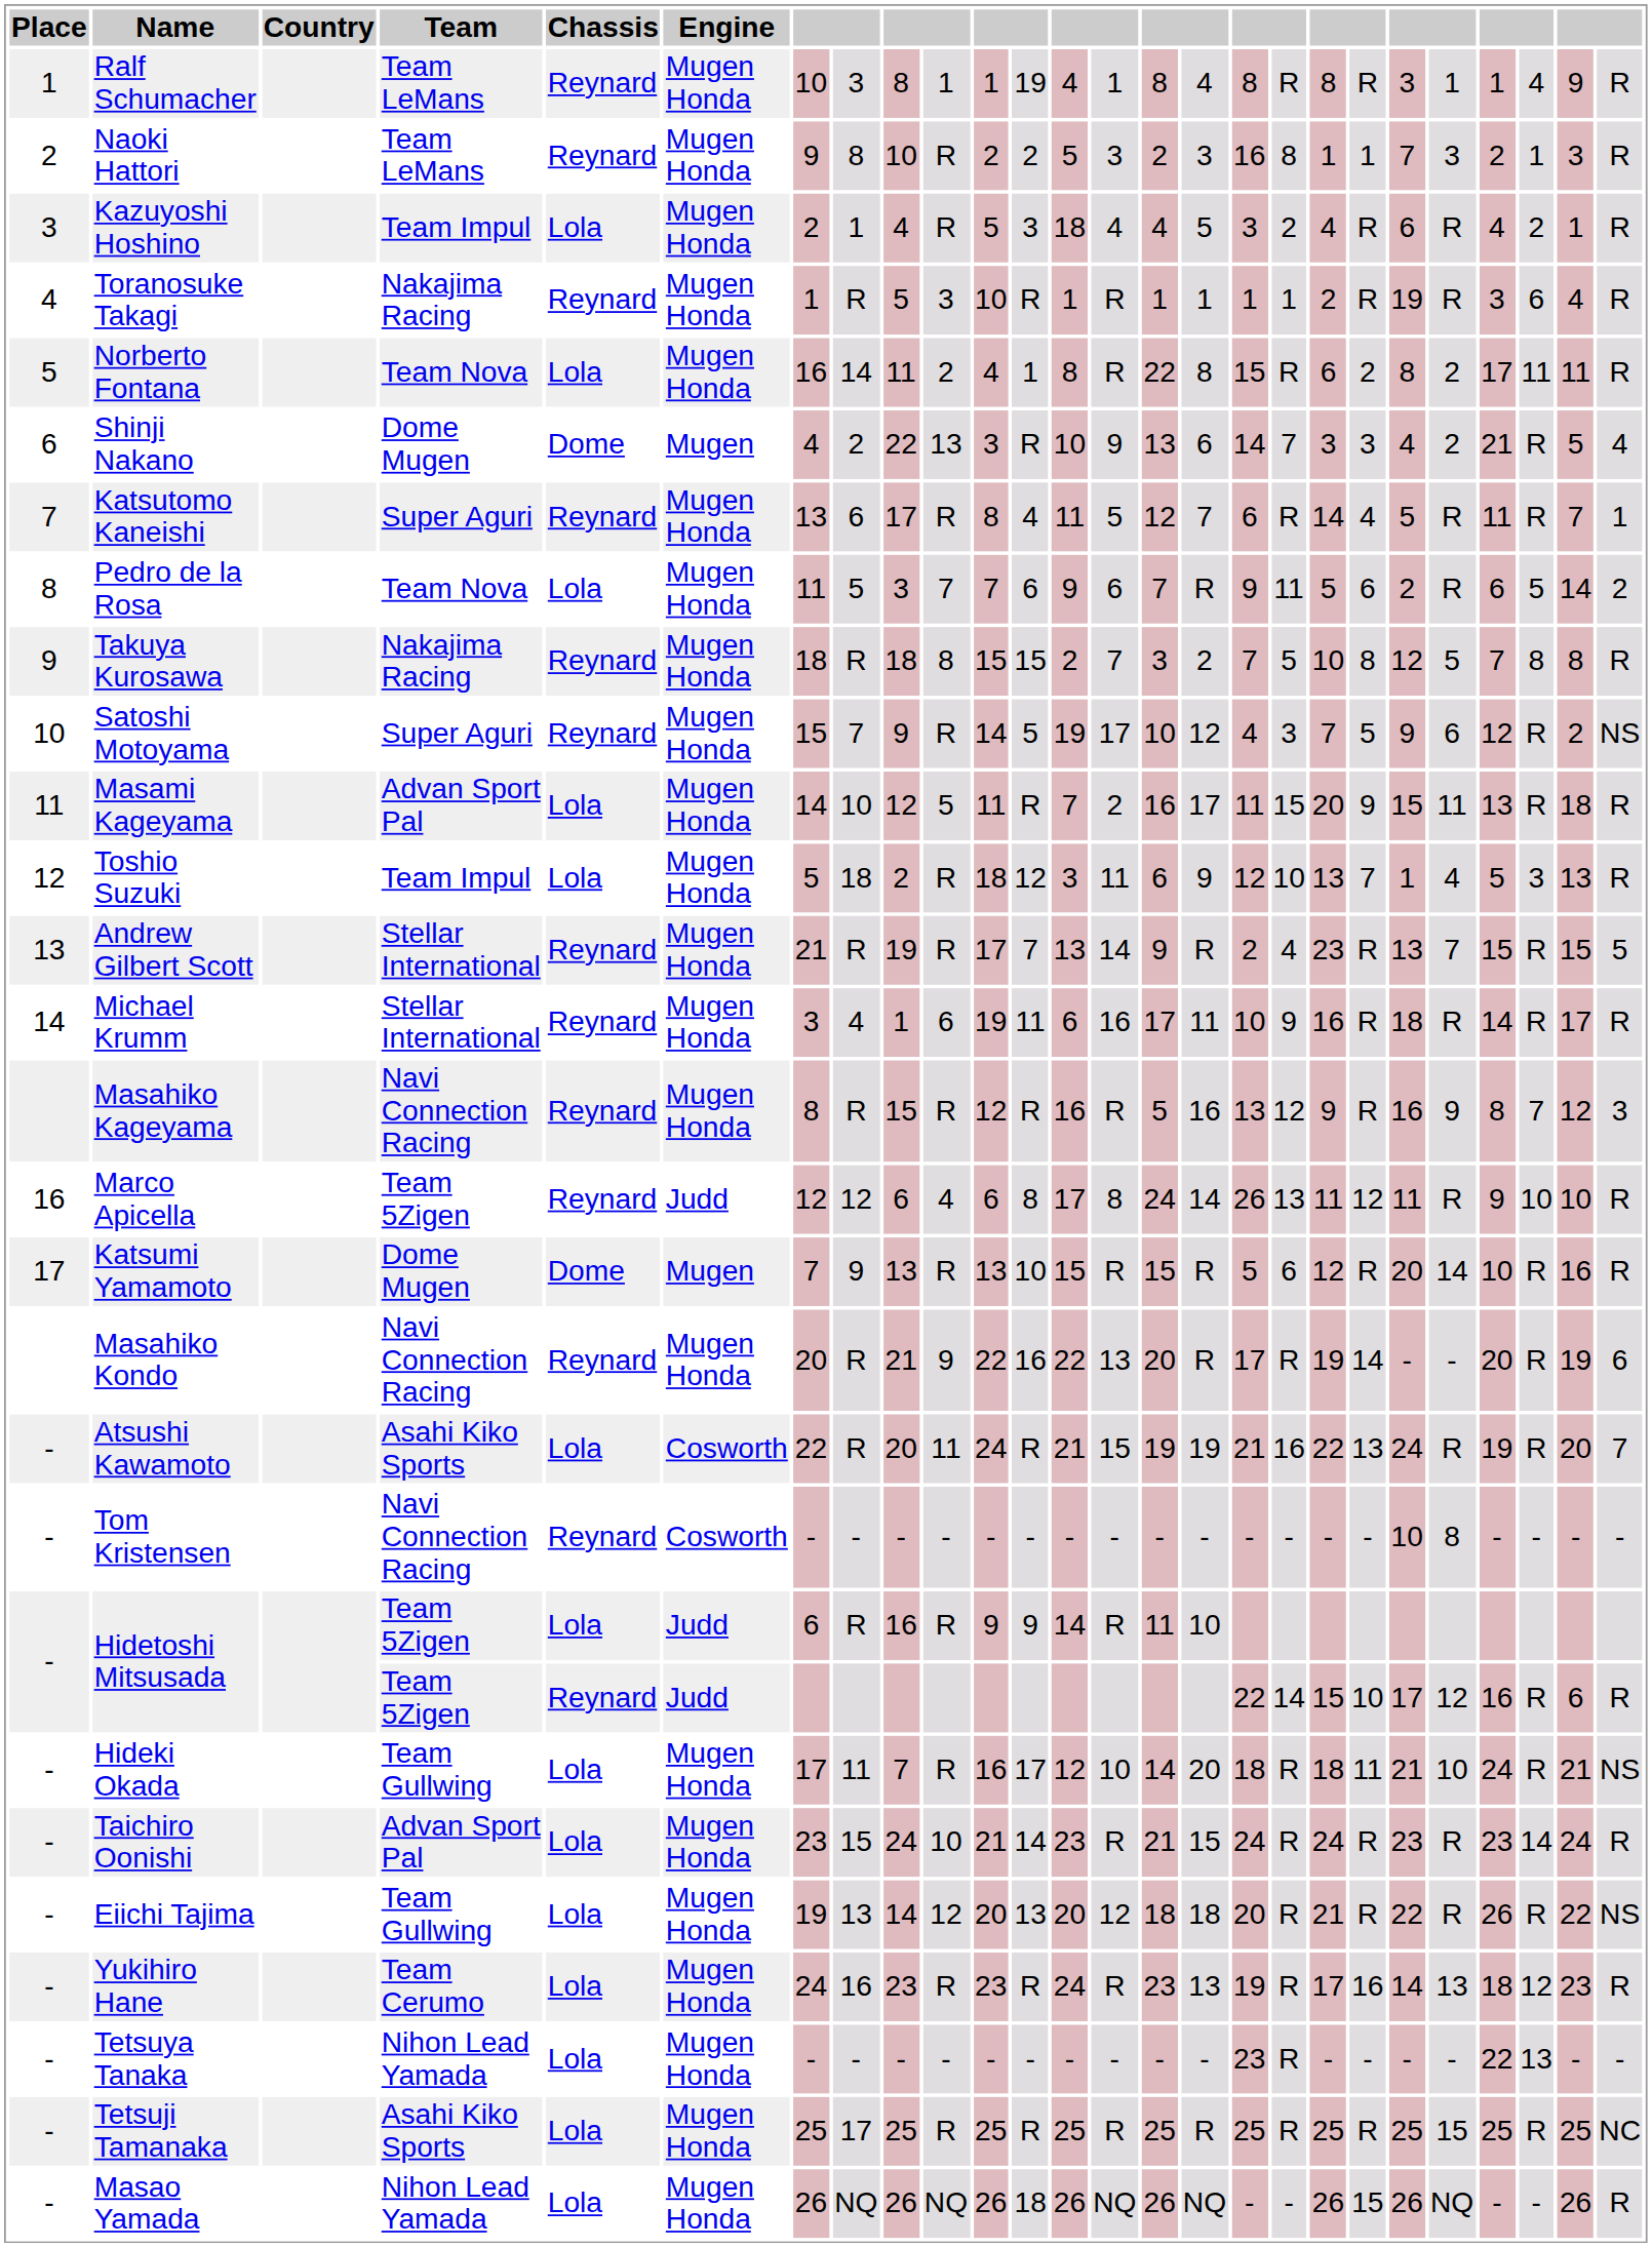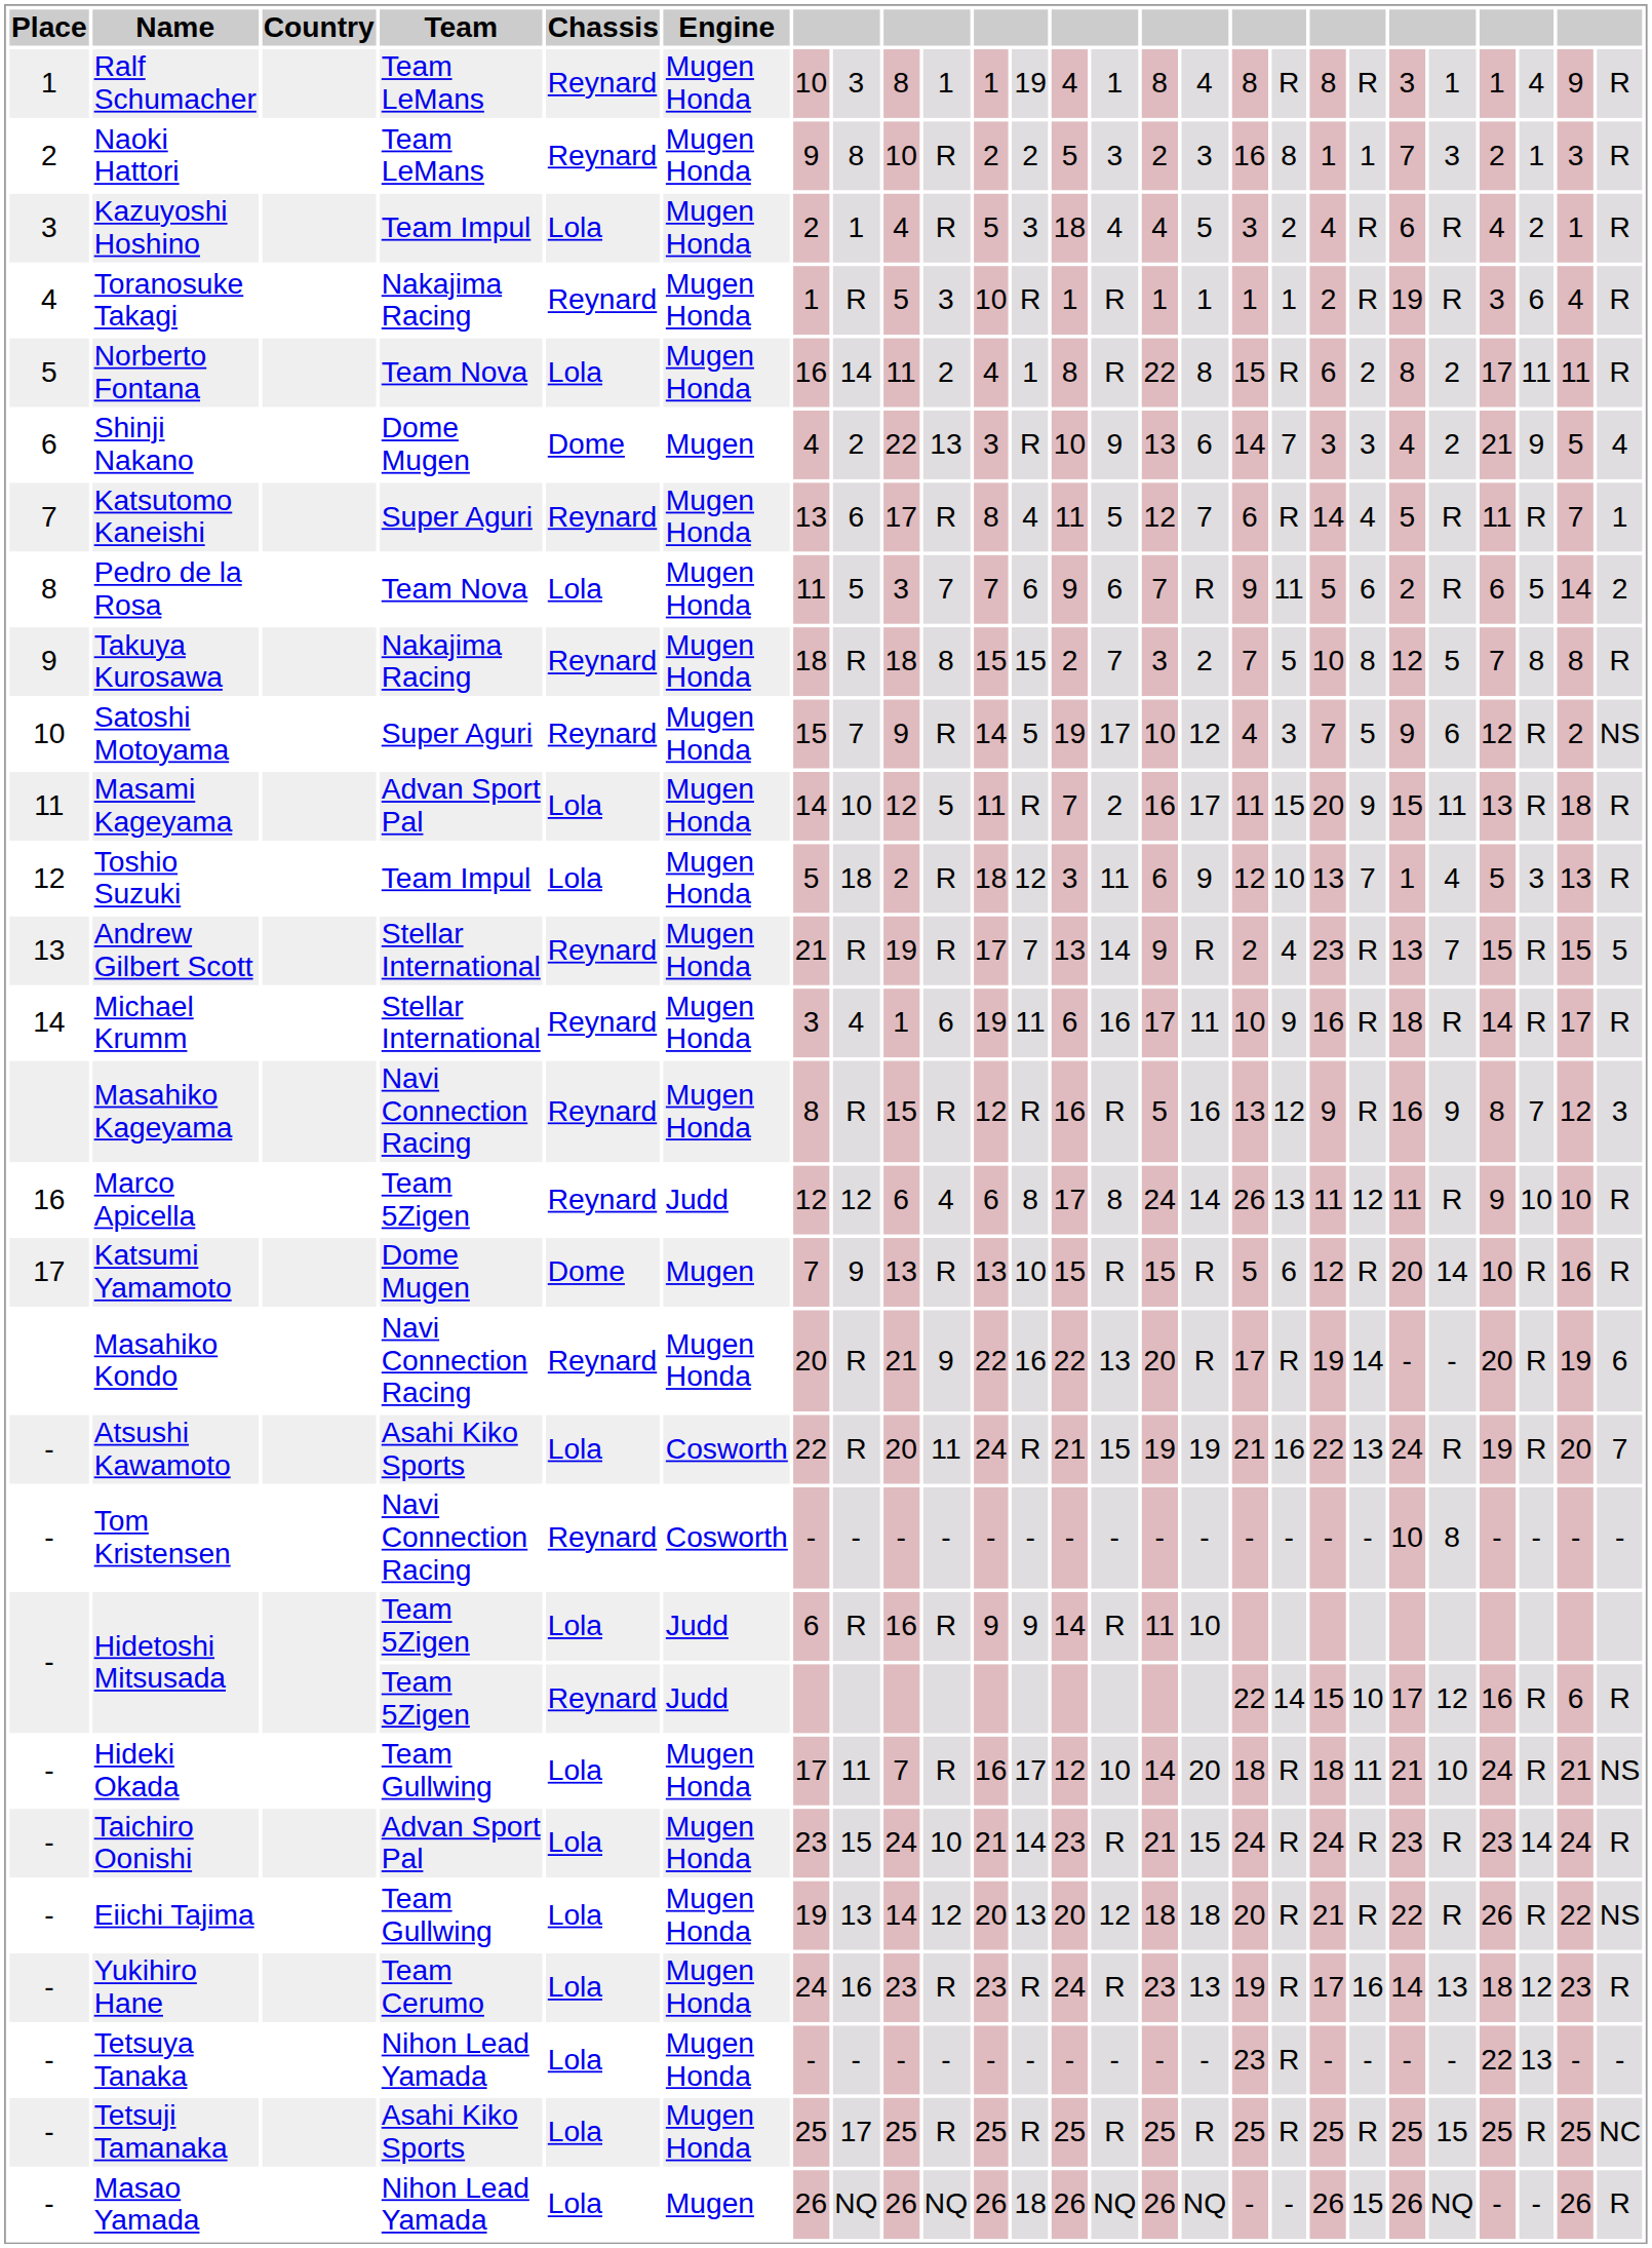Shinji Nakano | column 24: R -> 9
Masao Yamada | Engine: Mugen Honda -> Mugen
